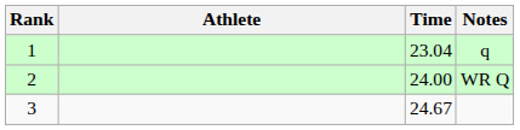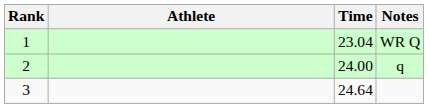1 | Notes: q -> WR Q
2 | Notes: WR Q -> q
3 | Time: 24.67 -> 24.64
